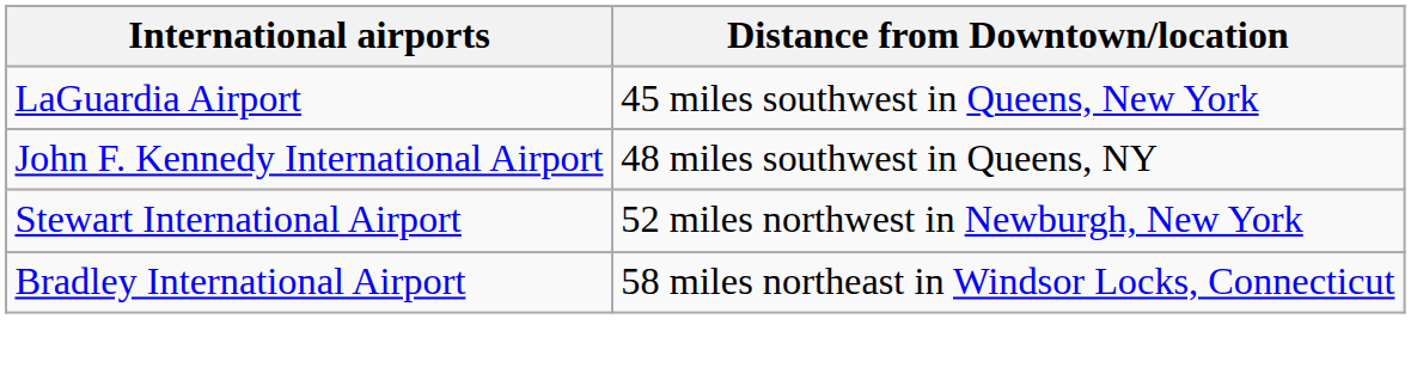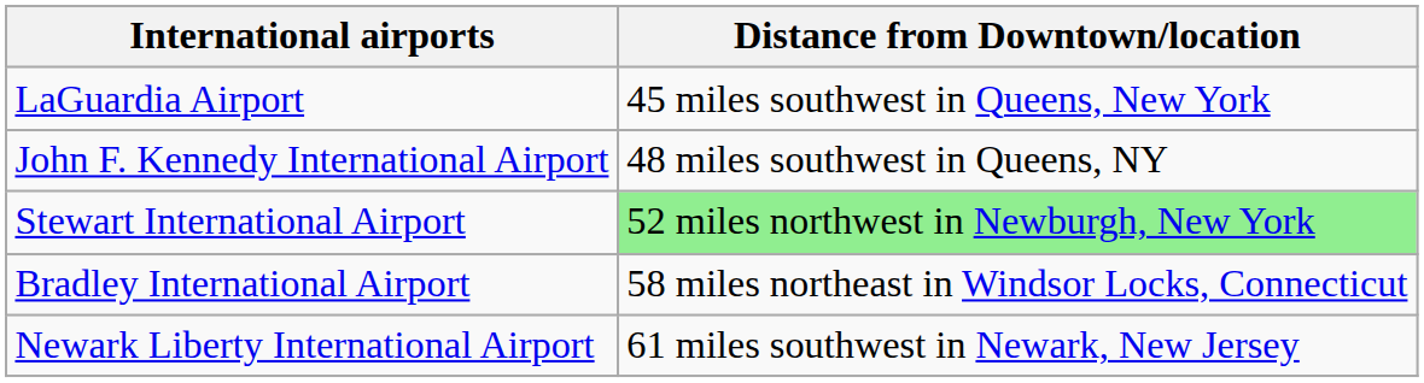Stewart International Airport | Distance from Downtown/location: no background -> lightgreen background
+ row: Newark Liberty International Airport | 61 miles southwest in Newark, New Jersey
